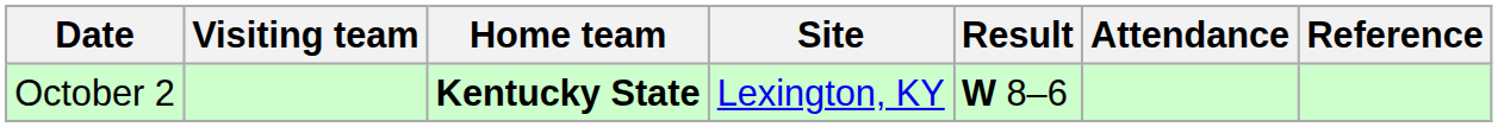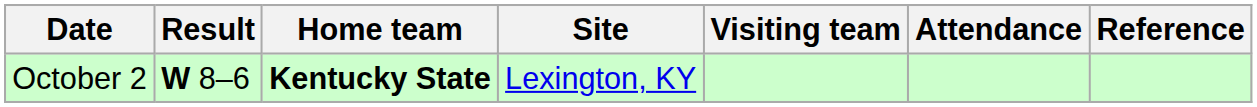columns swapped: Visiting team <-> Result
